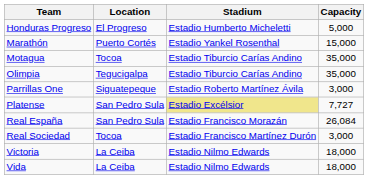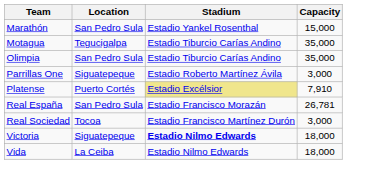- row: Honduras Progreso | El Progreso | Estadio Humberto Micheletti | 5,000
Marathón | Location: Puerto Cortés -> San Pedro Sula
Motagua | Location: Tocoa -> Tegucigalpa
Olimpia | Location: Tegucigalpa -> San Pedro Sula
Platense | Location: San Pedro Sula -> Puerto Cortés
Platense | Capacity: 7,727 -> 7,910
Real España | Capacity: 26,084 -> 26,781
Victoria | Location: La Ceiba -> Siguatepeque
Victoria | Stadium: normal -> bold
